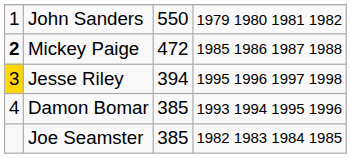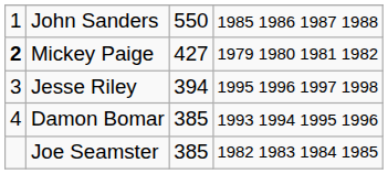John Sanders | column 4: 1979 1980 1981 1982 -> 1985 1986 1987 1988
Mickey Paige | column 3: 472 -> 427
Mickey Paige | column 4: 1985 1986 1987 1988 -> 1979 1980 1981 1982
Jesse Riley | column 1: gold background -> no background
